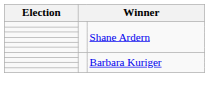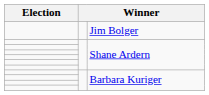+ row: Jim Bolger
